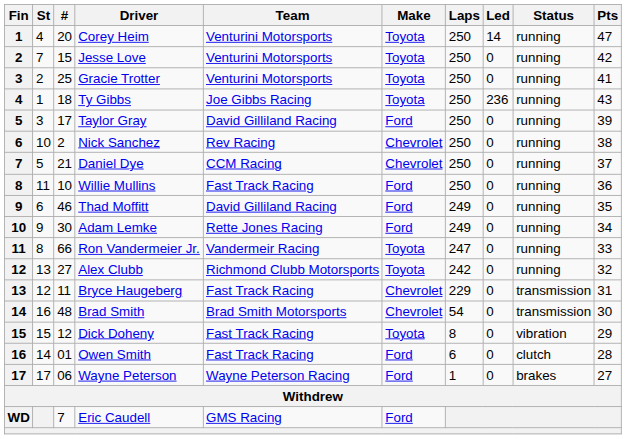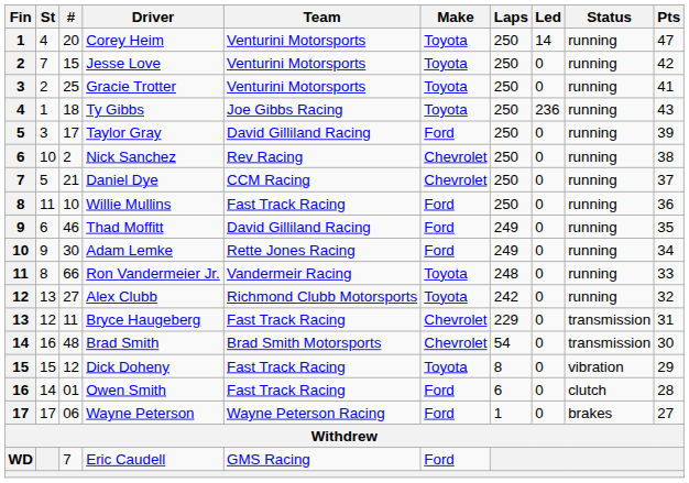Ron Vandermeier Jr. | Laps: 247 -> 248
